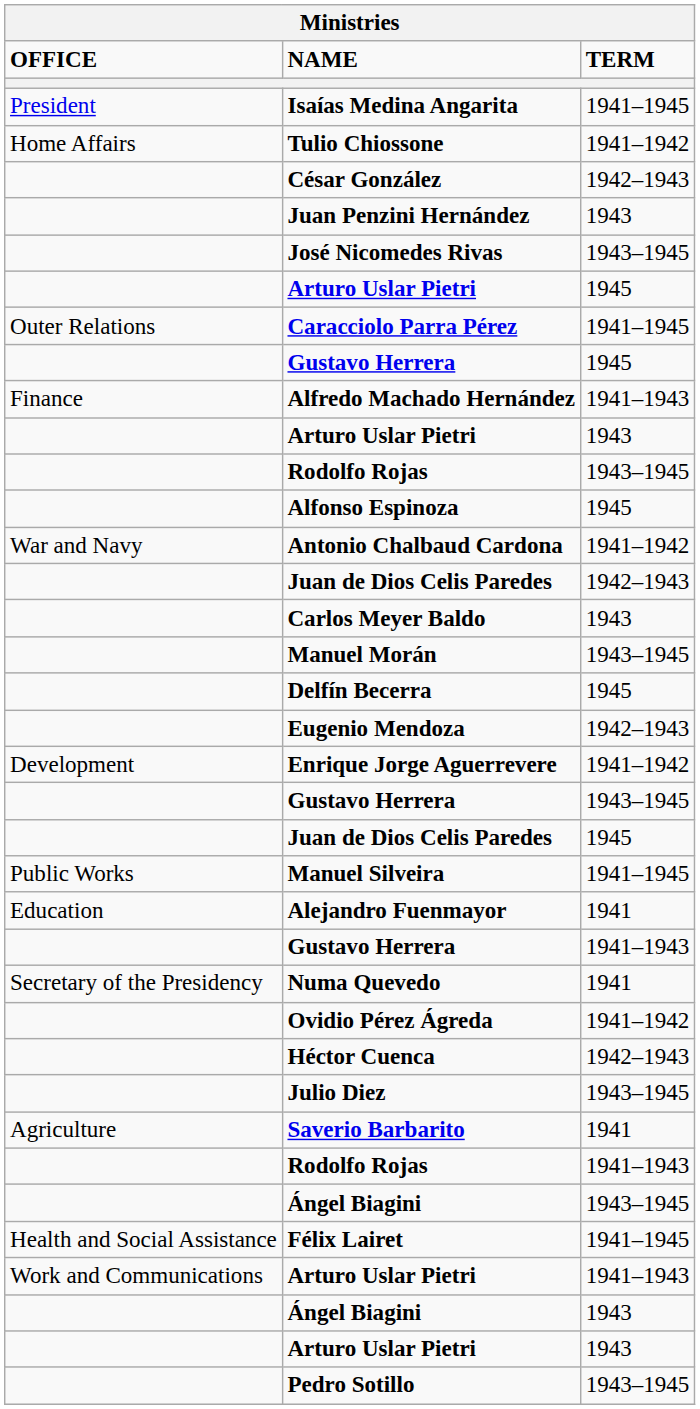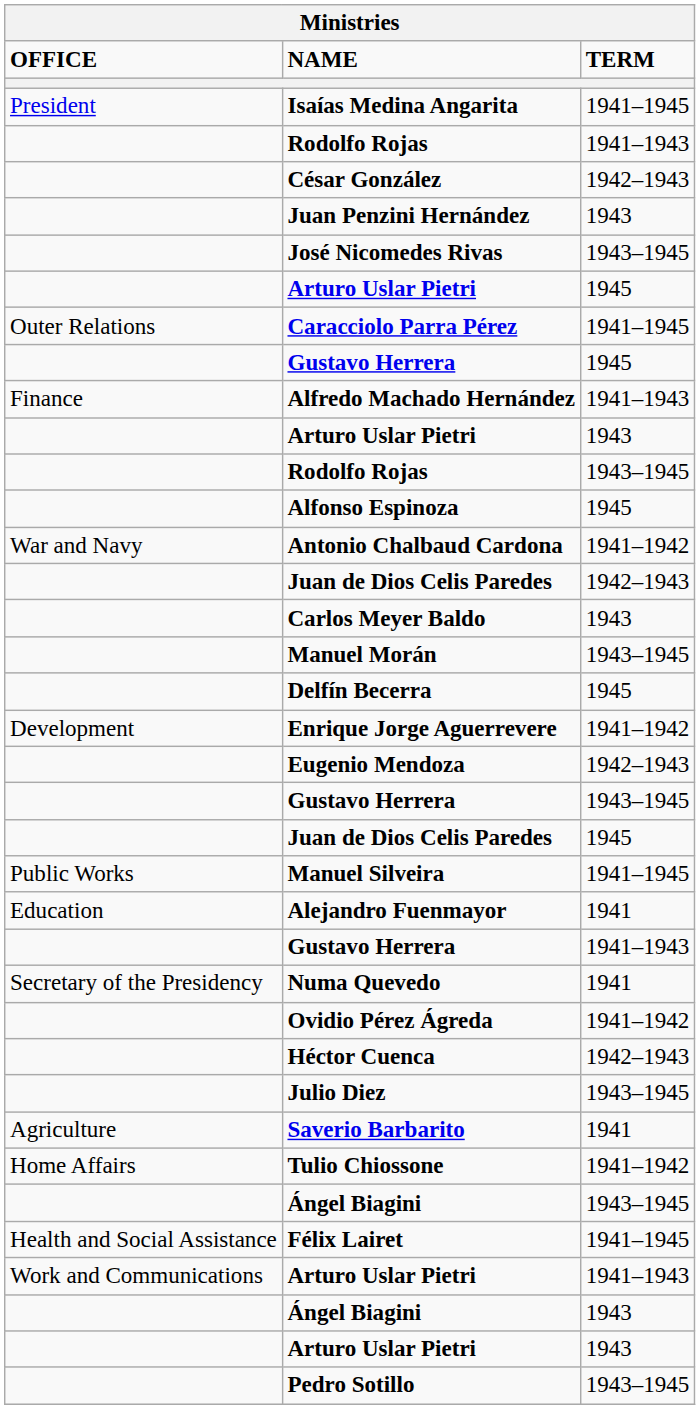rows swapped: Tulio Chiossone <-> Rodolfo Rojas / 1941–1943
rows swapped: Enrique Jorge Aguerrevere <-> Eugenio Mendoza
